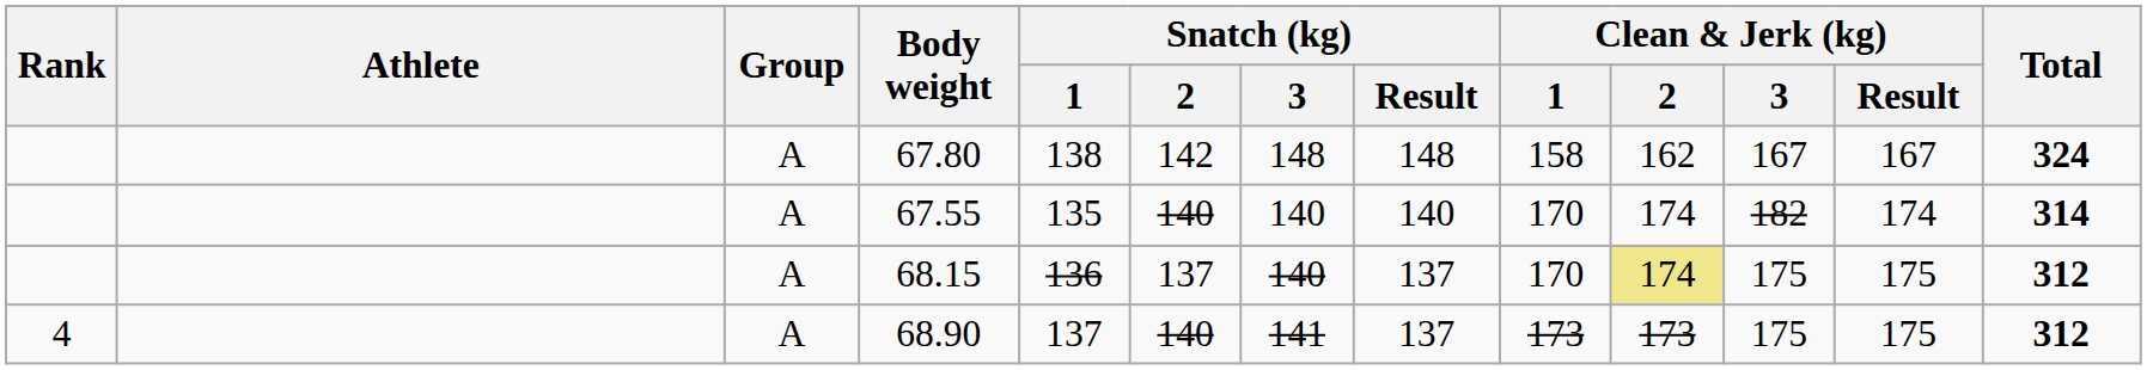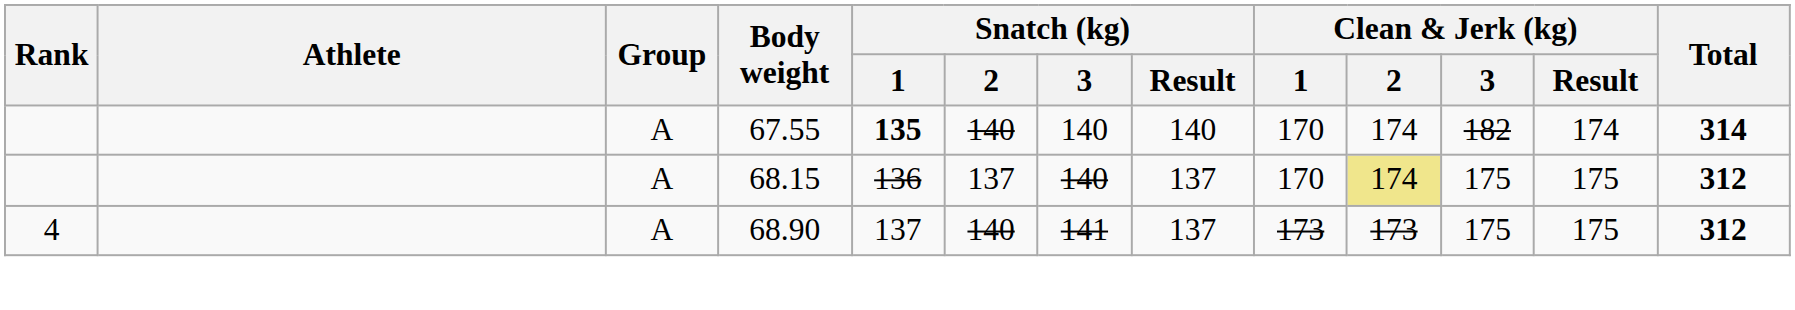- row: A | 67.80 | 138 | 142 | 148 | 148 | 158 | 162 | 167 | 167 | 324
67.55 | Snatch (kg) / 1: normal -> bold
